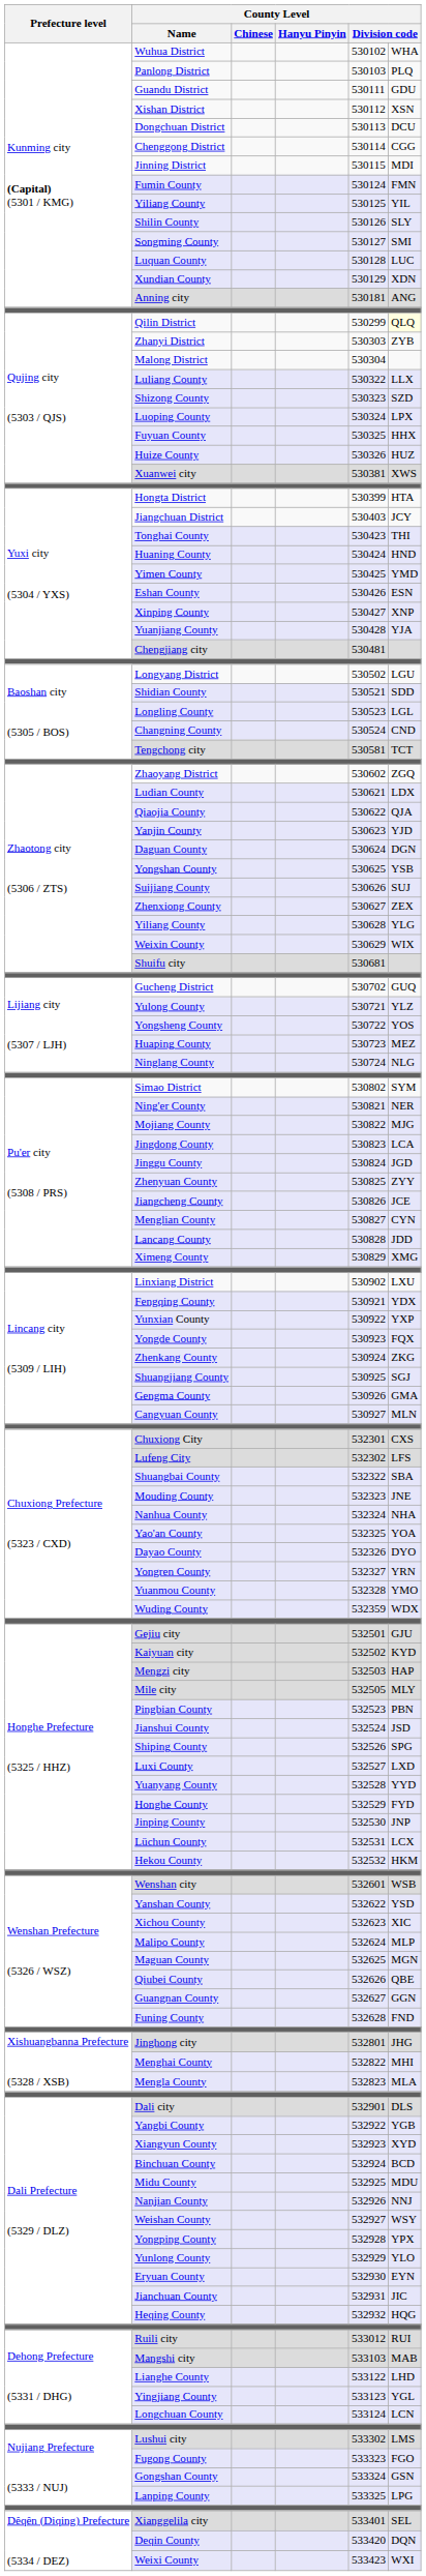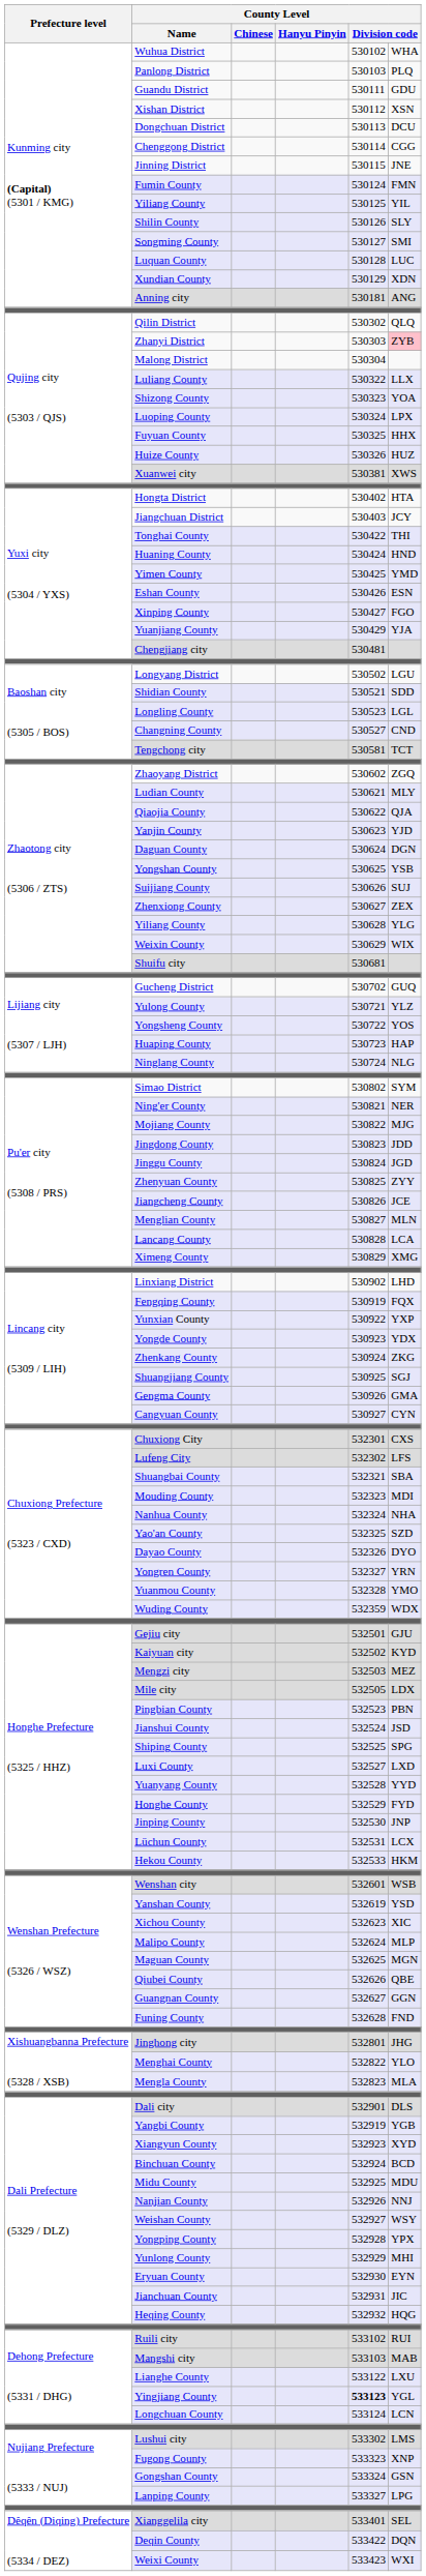Jinning District | column 6: MDI -> JNE
Qilin District | column 5: 530299 -> 530302
Qilin District | column 6: lightyellow background -> no background
Zhanyi District | column 6: no background -> pink background
Shizong County | column 6: SZD -> YOA
Hongta District | column 5: 530399 -> 530402
Tonghai County | column 5: 530423 -> 530422
Xinping County | column 6: XNP -> FGO
Yuanjiang County | column 5: 530428 -> 530429
Changning County | column 5: 530524 -> 530527
Ludian County | column 6: LDX -> MLY
Huaping County | column 6: MEZ -> HAP
Jingdong County | column 6: LCA -> JDD
Menglian County | column 6: CYN -> MLN
Lancang County | column 6: JDD -> LCA
Linxiang District | column 6: LXU -> LHD
Fengqing County | column 5: 530921 -> 530919
Fengqing County | column 6: YDX -> FQX
Yongde County | column 6: FQX -> YDX
Cangyuan County | column 6: MLN -> CYN
Shuangbai County | column 5: 532322 -> 532321
Mouding County | column 6: JNE -> MDI
Yao'an County | column 6: YOA -> SZD
Mengzi city | column 6: HAP -> MEZ
Mile city | column 6: MLY -> LDX
Shiping County | column 5: 532526 -> 532525
Hekou County | column 5: 532532 -> 532533
Yanshan County | column 5: 532622 -> 532619
Menghai County | column 6: MHI -> YLO
Yangbi County | column 5: 532922 -> 532919
Yunlong County | column 6: YLO -> MHI
Ruili city | column 5: 533012 -> 533102
Lianghe County | column 6: LHD -> LXU
Yingjiang County | column 5: normal -> bold
Fugong County | column 6: FGO -> XNP
Lanping County | column 5: 533325 -> 533327
Deqin County | column 5: 533420 -> 533422
